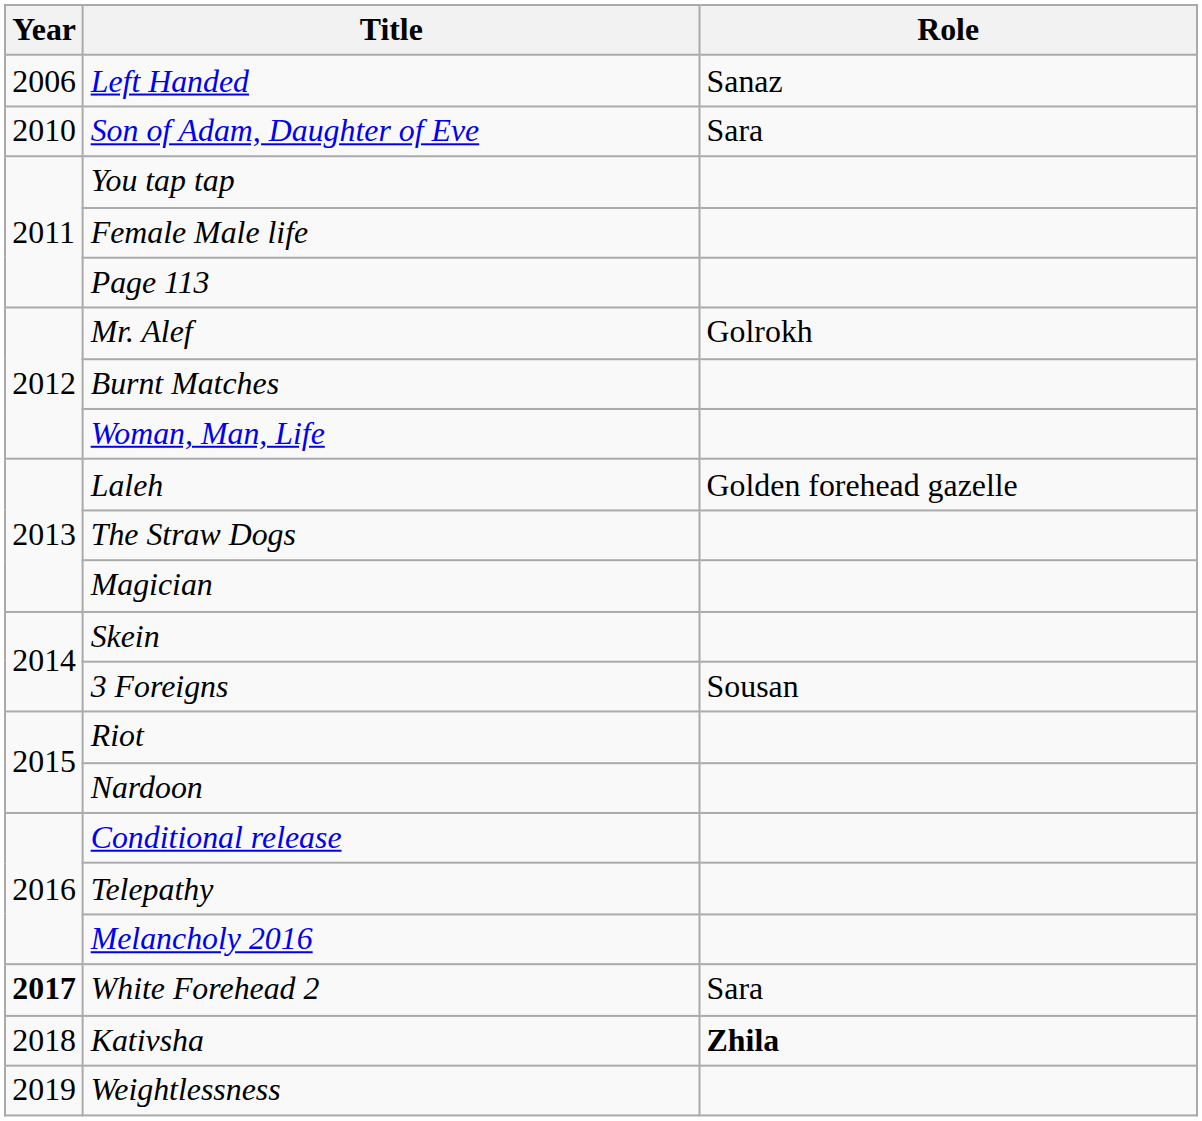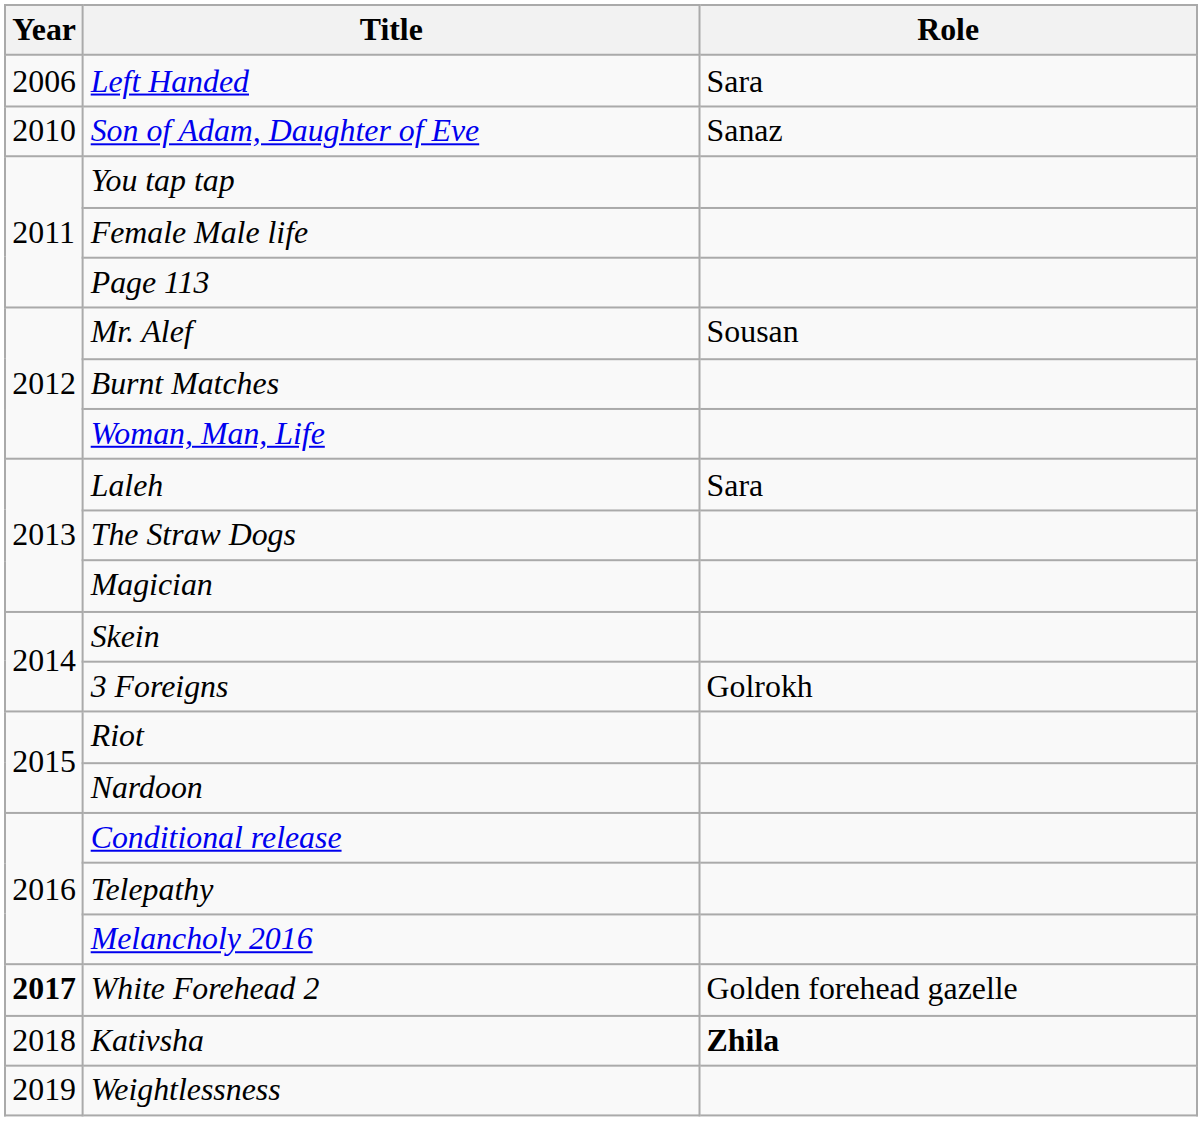Left Handed | Role: Sanaz -> Sara
Son of Adam, Daughter of Eve | Role: Sara -> Sanaz
Mr. Alef | Role: Golrokh -> Sousan
Laleh | Role: Golden forehead gazelle -> Sara
3 Foreigns | Role: Sousan -> Golrokh
White Forehead 2 | Role: Sara -> Golden forehead gazelle
